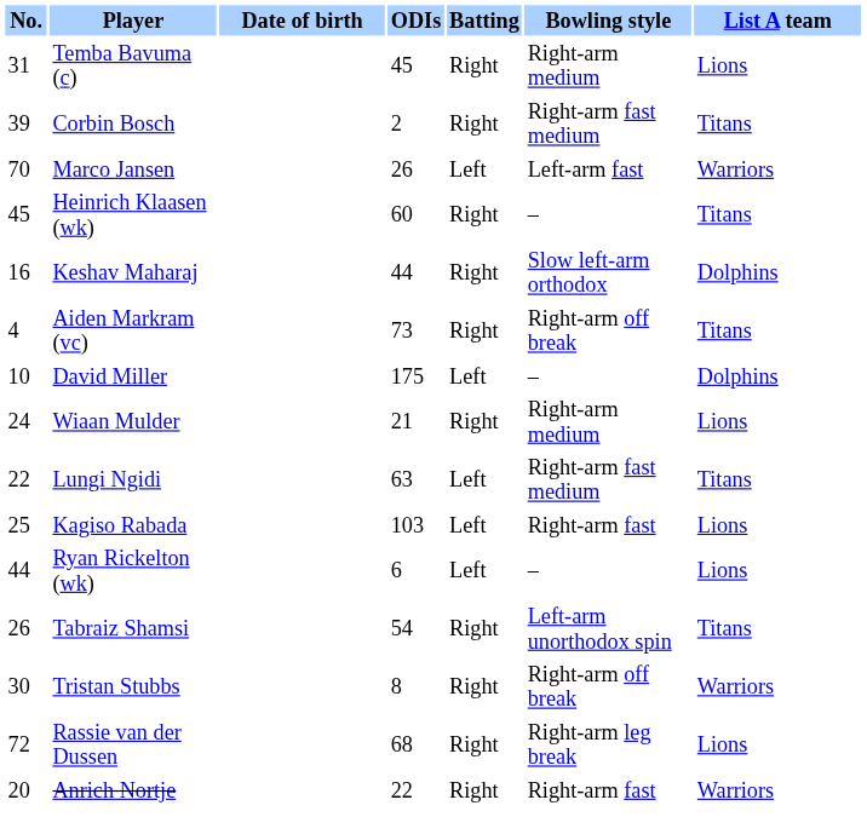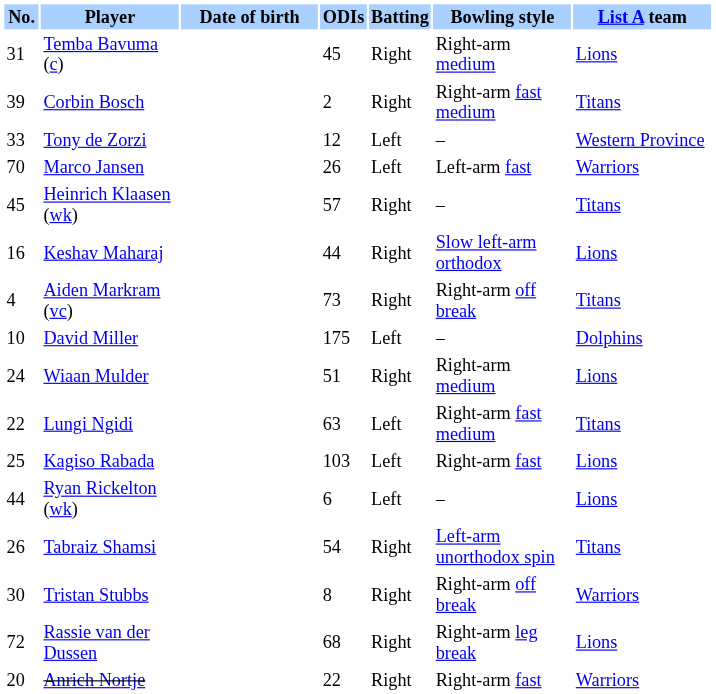+ row: 33 | Tony de Zorzi | 12 | Left | – | Western Province
Heinrich Klaasen (wk) | ODIs: 60 -> 57
Keshav Maharaj | List A team: Dolphins -> Lions
Wiaan Mulder | ODIs: 21 -> 51
